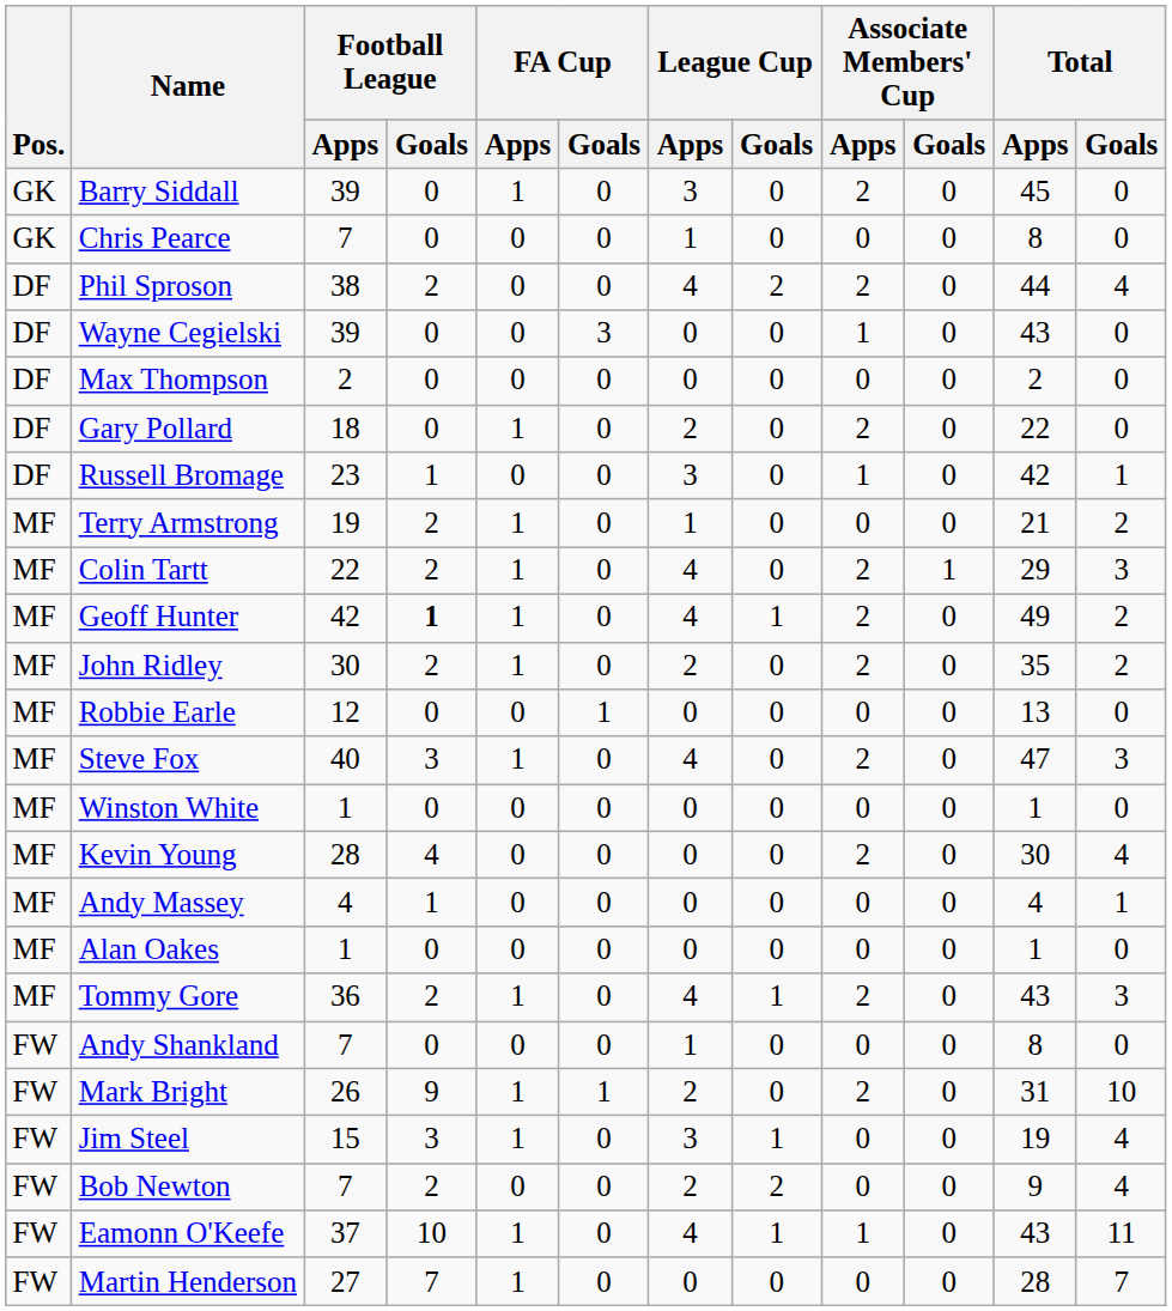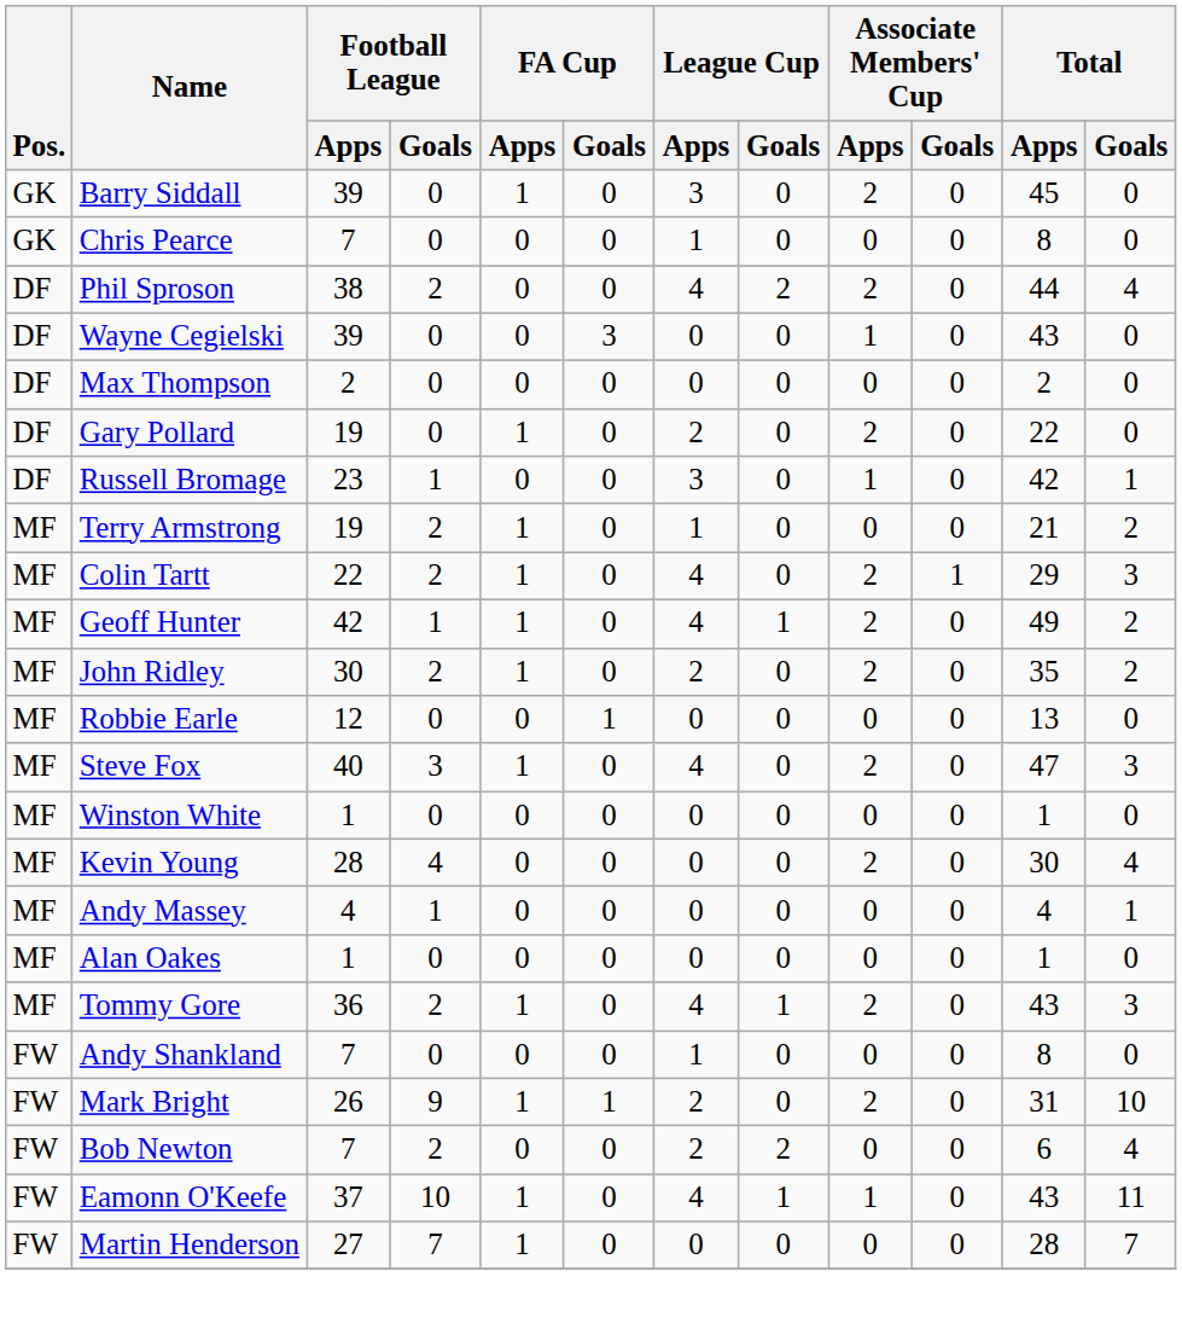Gary Pollard | Football League / Apps: 18 -> 19
Geoff Hunter | Football League / Goals: bold -> normal
- row: FW | Jim Steel | 15 | 3 | 1 | 0 | 3 | 1 | 0 | 0 | 19 | 4
Bob Newton | Total / Apps: 9 -> 6
